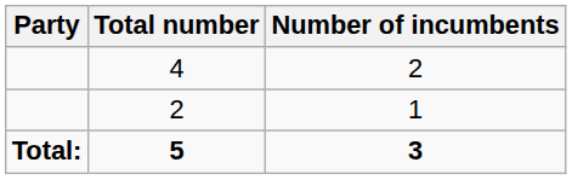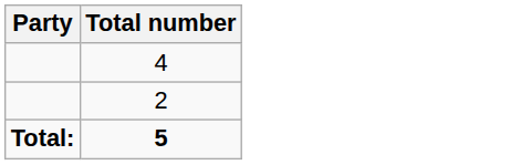- column: Number of incumbents | 2 | 1 | 3
